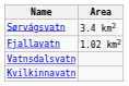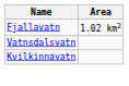- row: Sørvágsvatn | 3.4 km2
